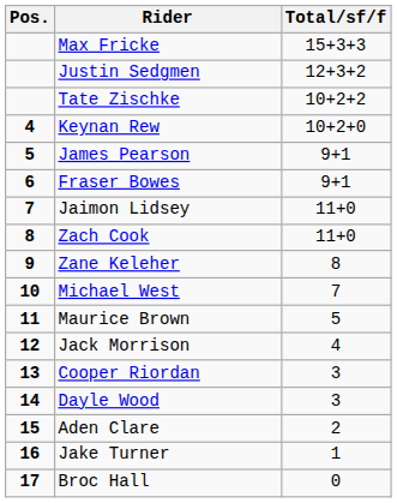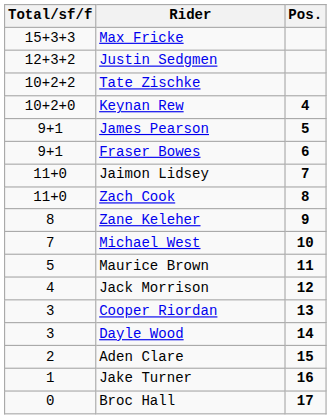columns swapped: Pos. <-> Total/sf/f
